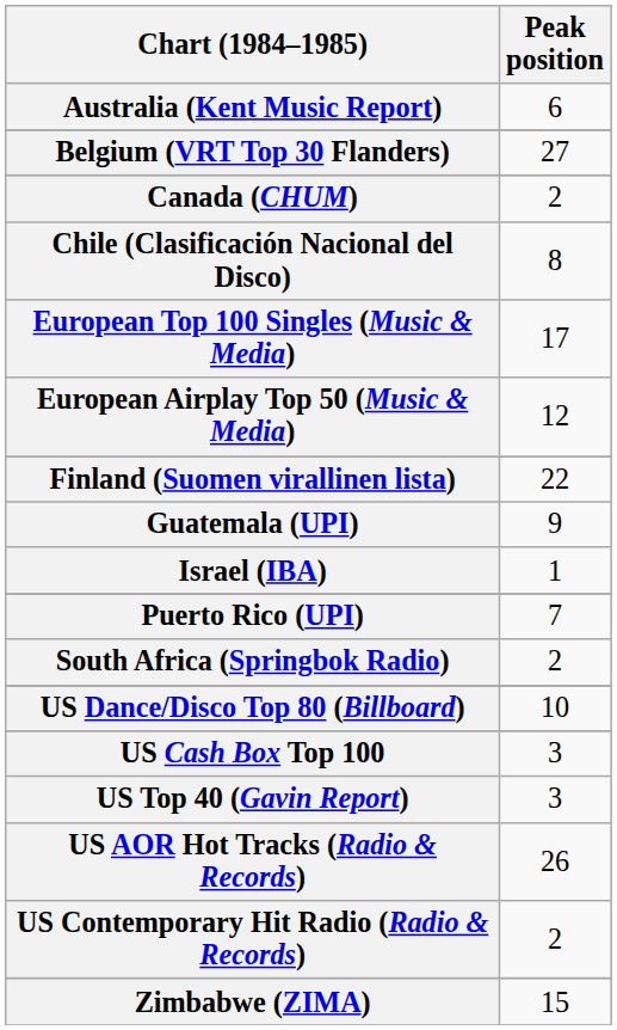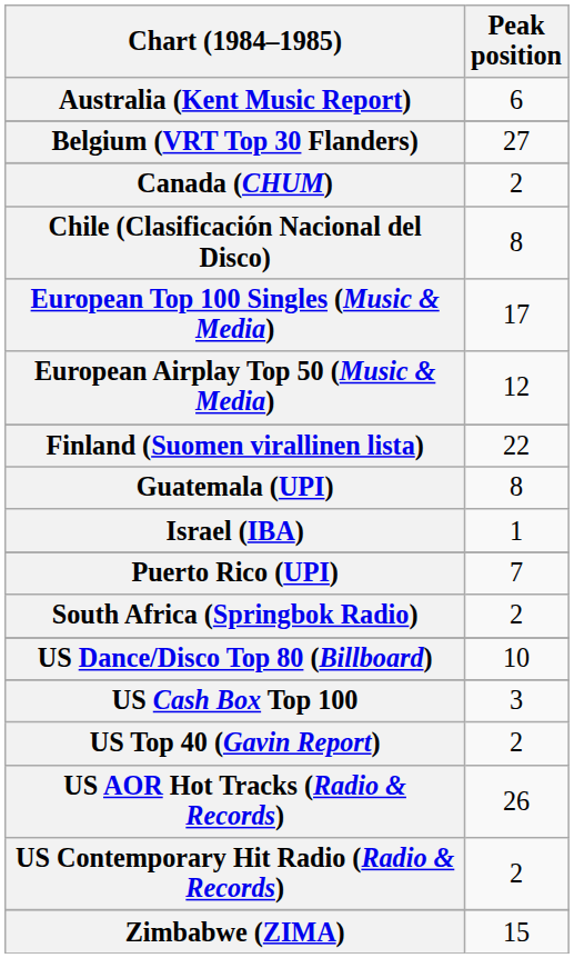Guatemala (UPI) | Peak position: 9 -> 8
US Top 40 (Gavin Report) | Peak position: 3 -> 2
